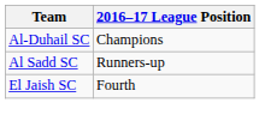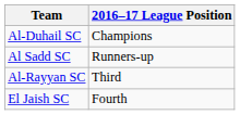+ row: Al-Rayyan SC | Third
